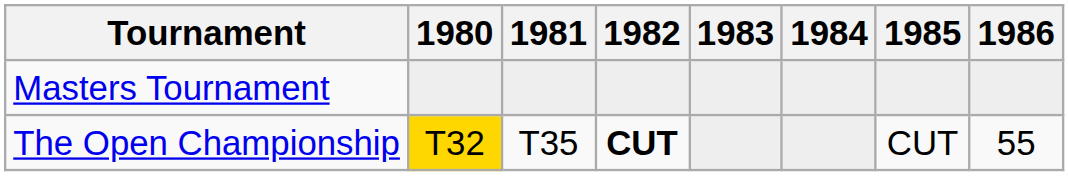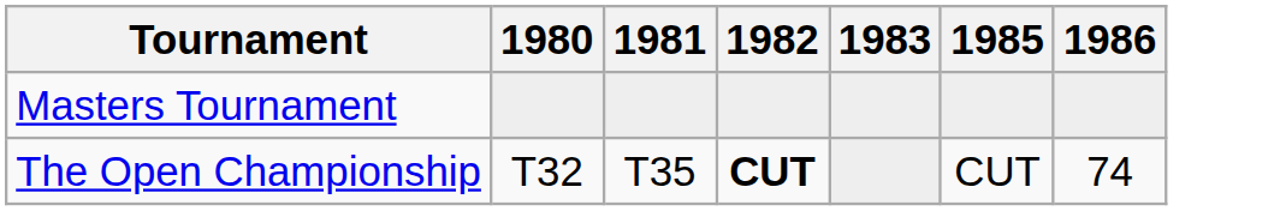- column: 1984
The Open Championship | 1980: gold background -> no background
The Open Championship | 1986: 55 -> 74
